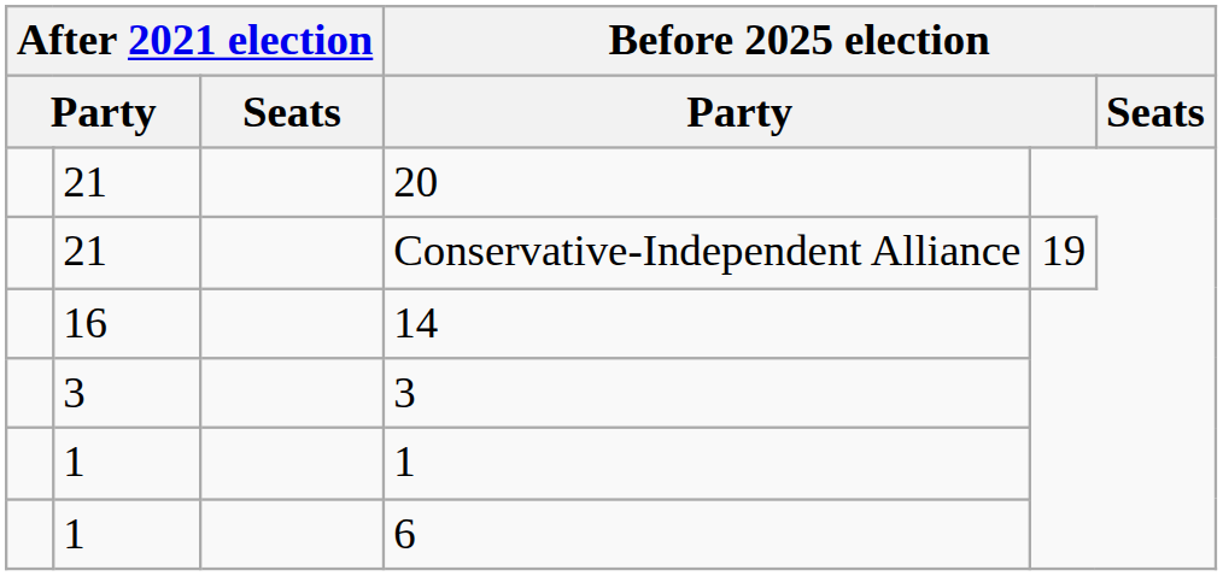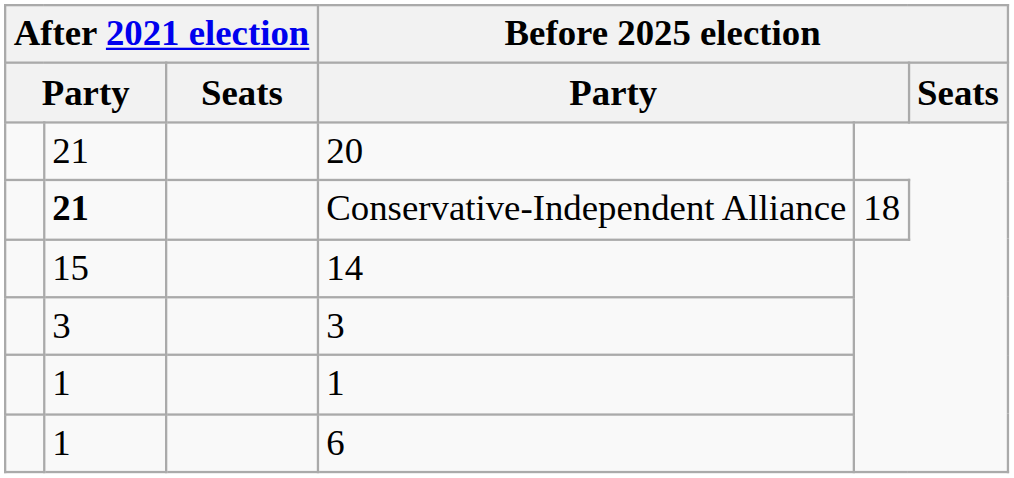Conservative-Independent Alliance | column 2: normal -> bold
Conservative-Independent Alliance | column 5: 19 -> 18
14 | column 2: 16 -> 15
